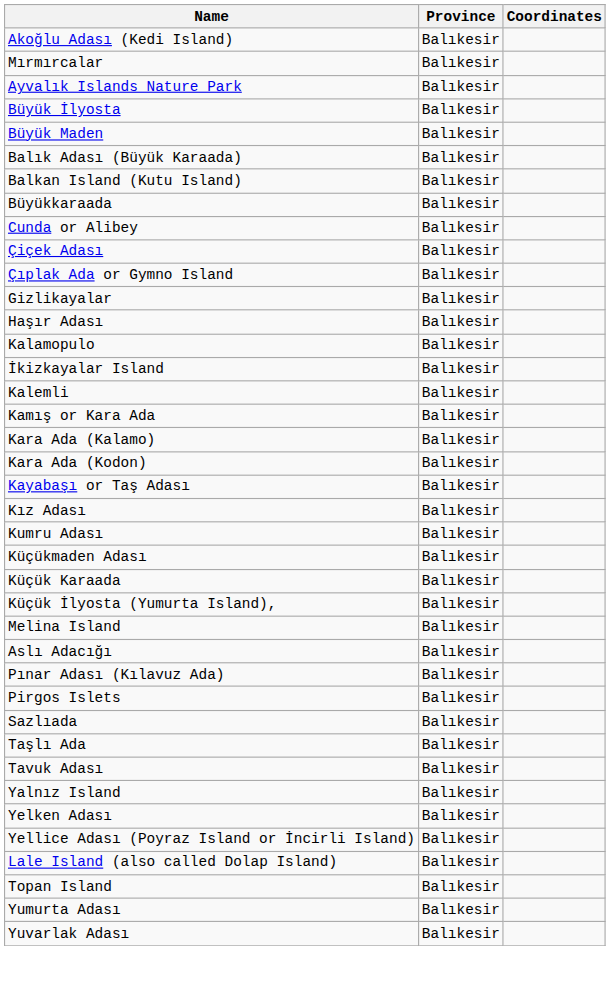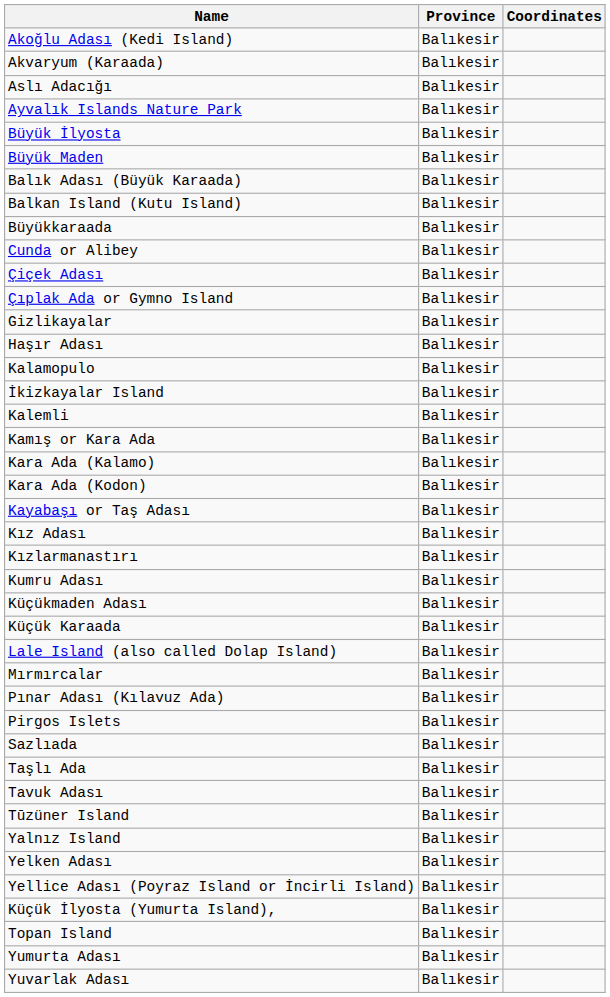+ row: Akvaryum (Karaada) | Balıkesir
rows swapped: Aslı Adacığı <-> Mırmırcalar
+ row: Kızlarmanastırı | Balıkesir
rows swapped: Lale Island (also called Dolap Island) <-> Küçük İlyosta (Yumurta Island),
- row: Melina Island | Balıkesir
+ row: Tūzüner Island | Balıkesir
